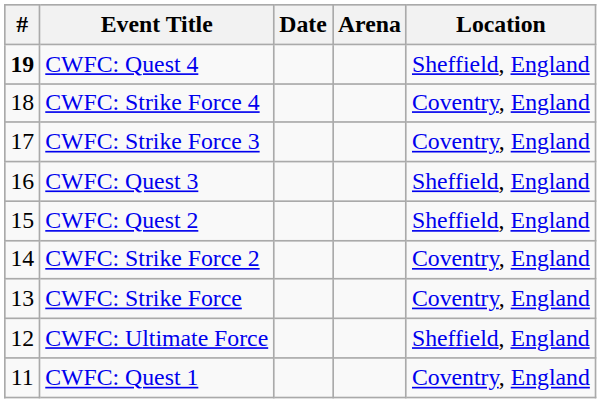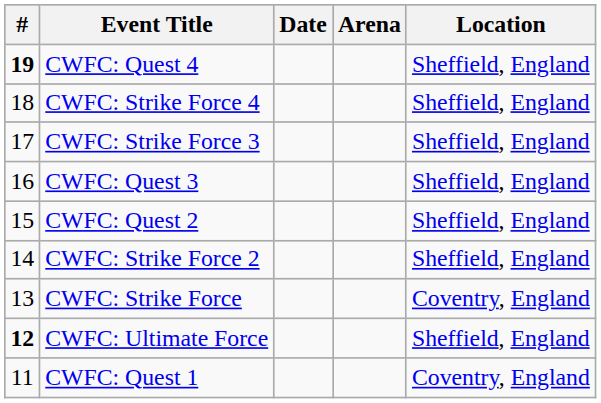CWFC: Strike Force 4 | Location: Coventry, England -> Sheffield, England
CWFC: Strike Force 3 | Location: Coventry, England -> Sheffield, England
CWFC: Strike Force 2 | Location: Coventry, England -> Sheffield, England
CWFC: Ultimate Force | #: normal -> bold
